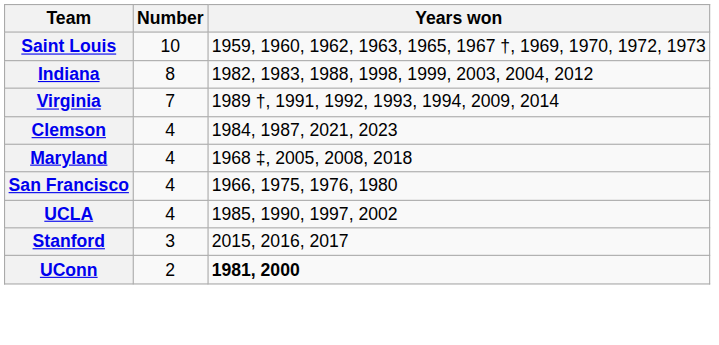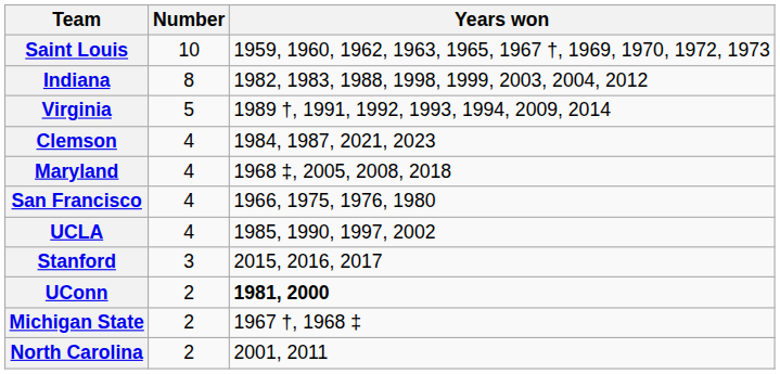Virginia | Number: 7 -> 5
+ row: Michigan State | 2 | 1967 †, 1968 ‡
+ row: North Carolina | 2 | 2001, 2011
